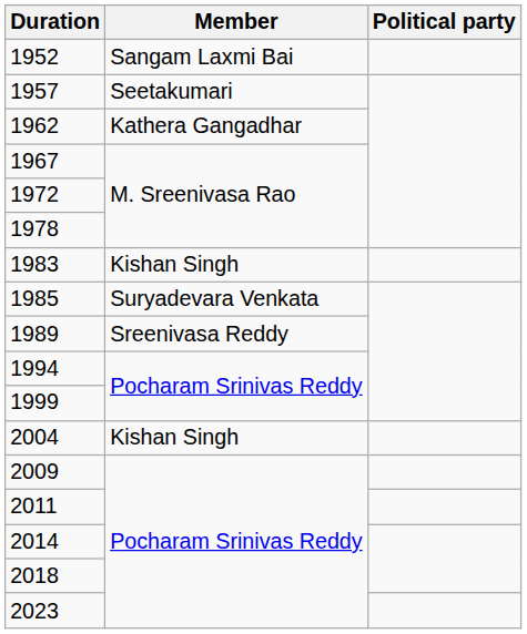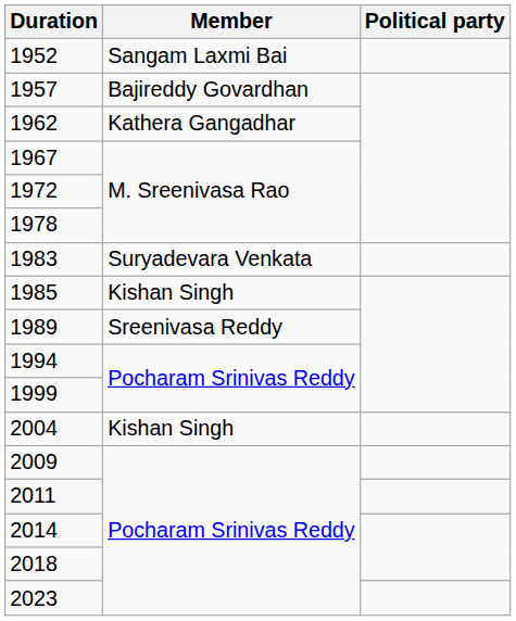1957 | Member: Seetakumari -> Bajireddy Govardhan
1983 | Member: Kishan Singh -> Suryadevara Venkata
1985 | Member: Suryadevara Venkata -> Kishan Singh
